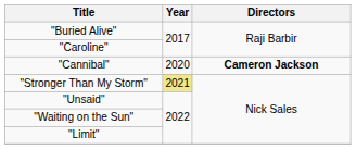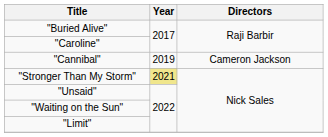"Cannibal" | Year: 2020 -> 2019
"Cannibal" | Directors: bold -> normal
